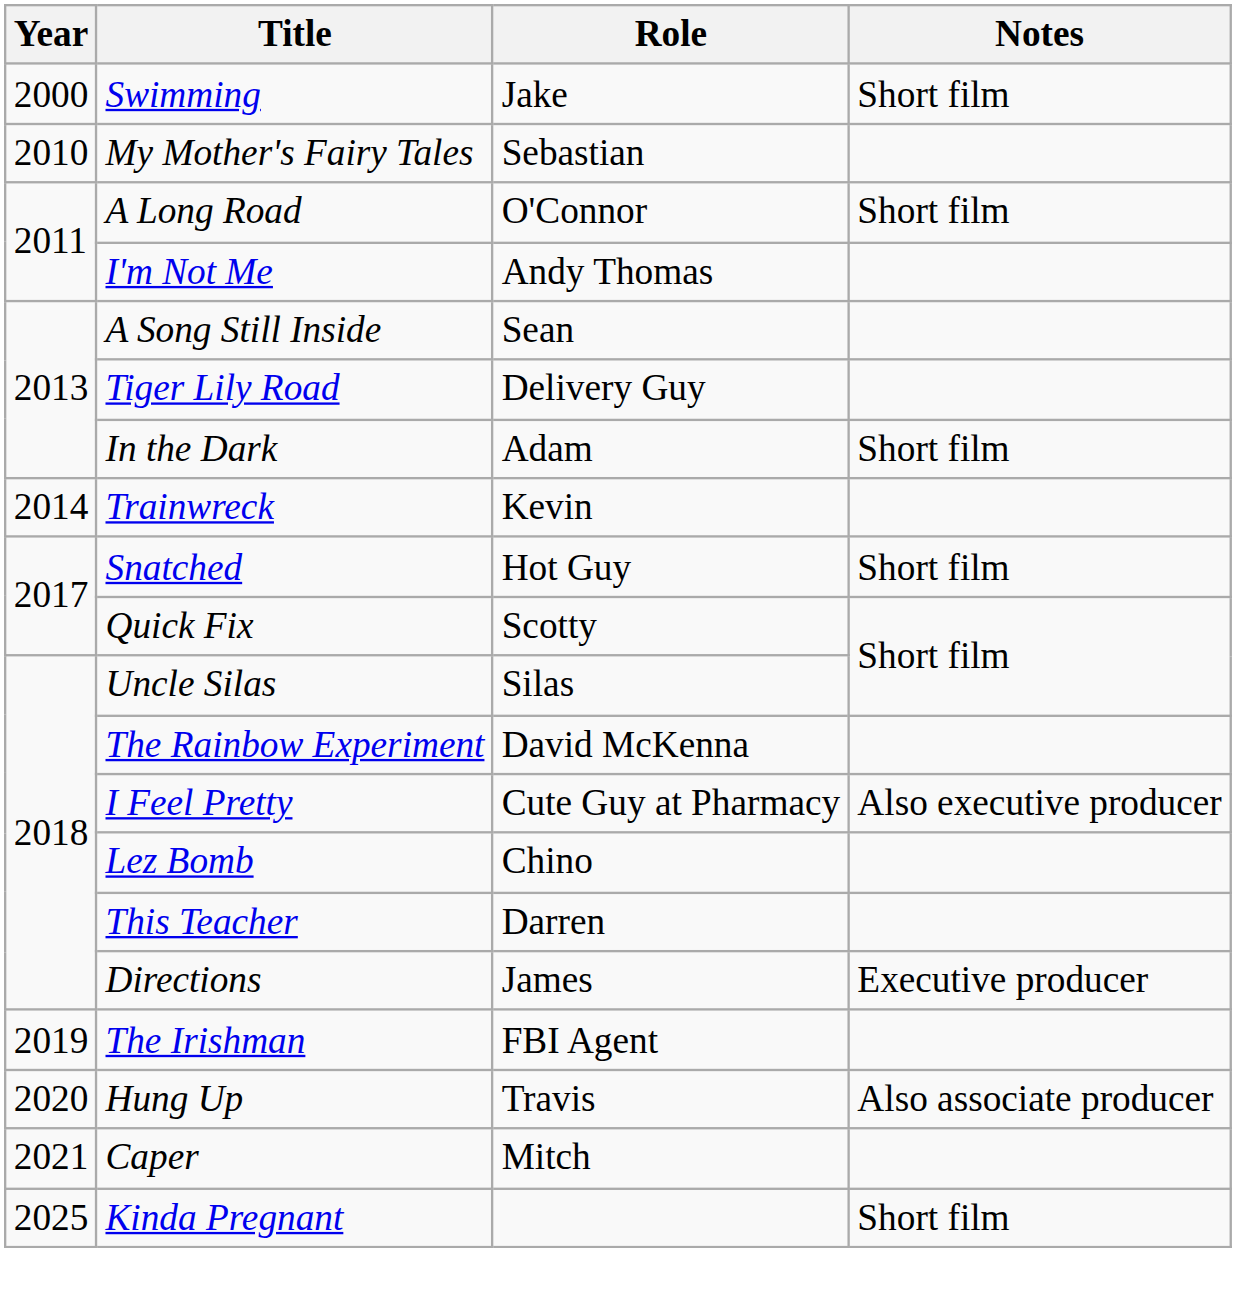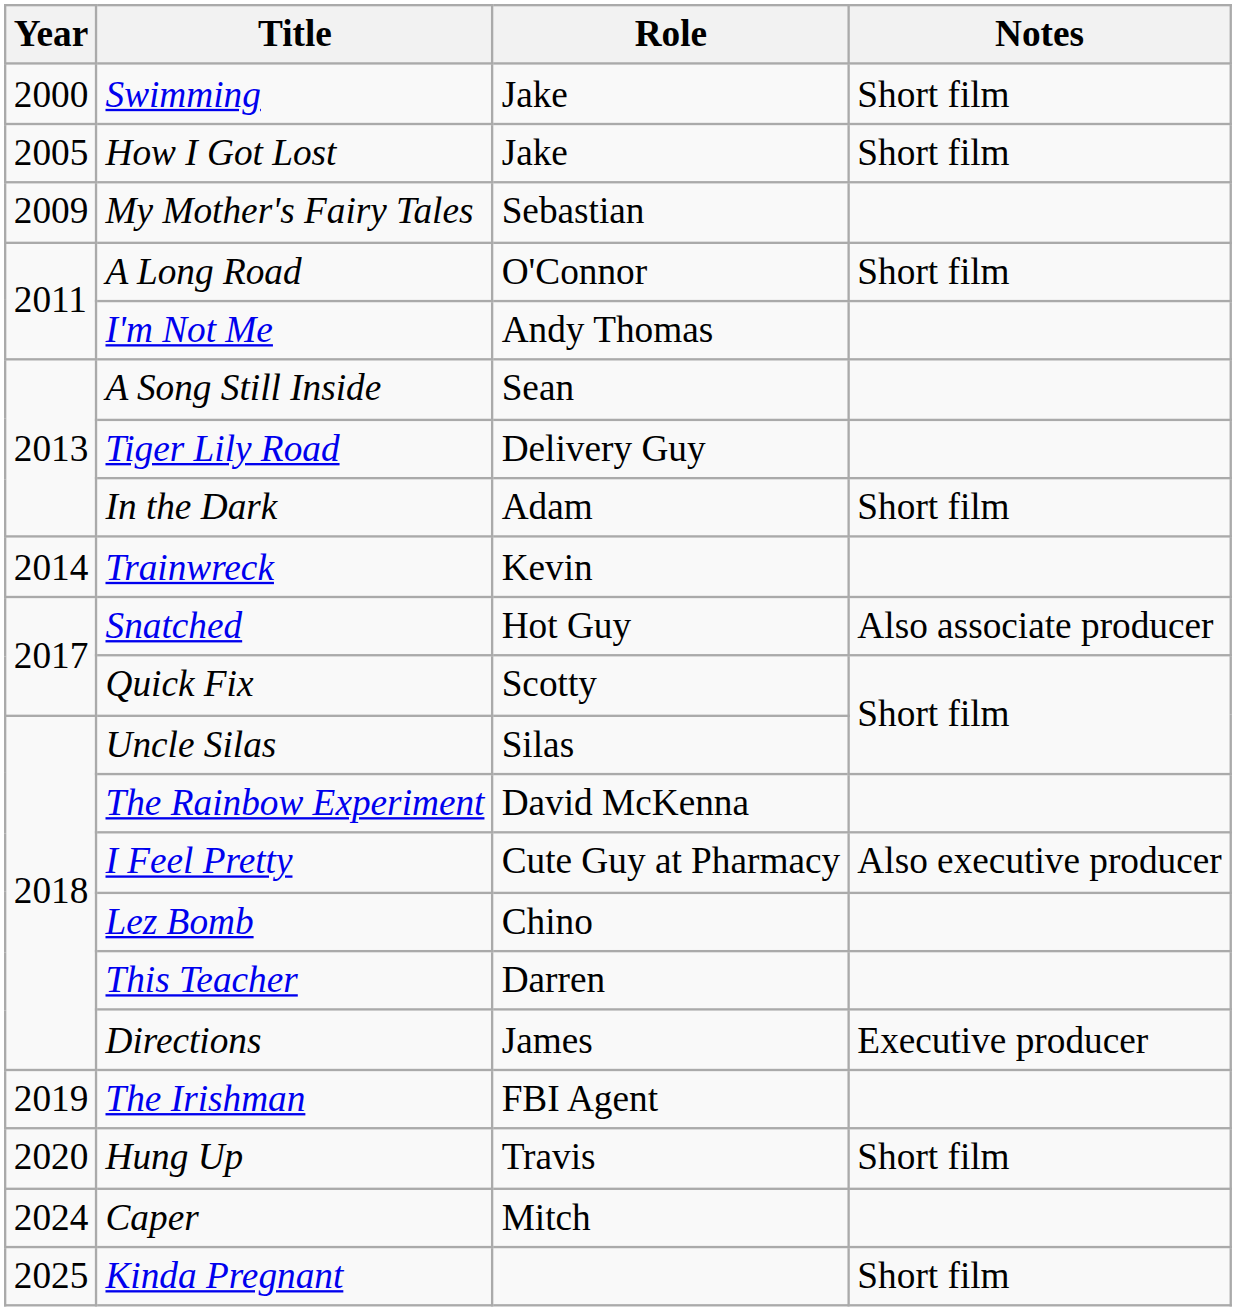+ row: 2005 | How I Got Lost | Jake | Short film
My Mother's Fairy Tales | Year: 2010 -> 2009
Snatched | Notes: Short film -> Also associate producer
Hung Up | Notes: Also associate producer -> Short film
Caper | Year: 2021 -> 2024
